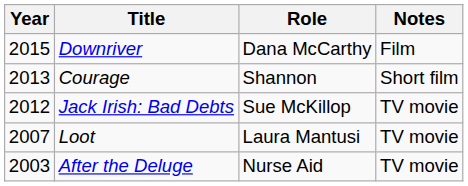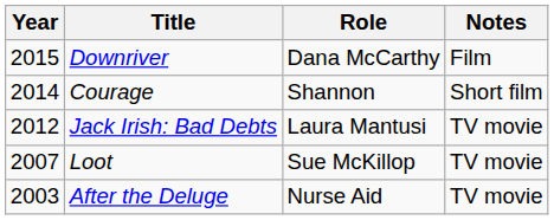Courage | Year: 2013 -> 2014
Jack Irish: Bad Debts | Role: Sue McKillop -> Laura Mantusi
Loot | Role: Laura Mantusi -> Sue McKillop
